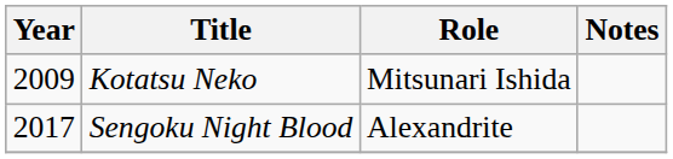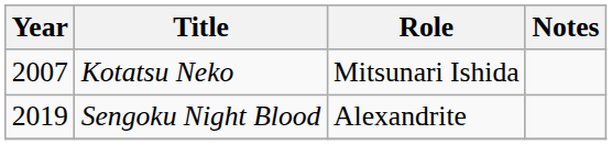Kotatsu Neko | Year: 2009 -> 2007
Sengoku Night Blood | Year: 2017 -> 2019
